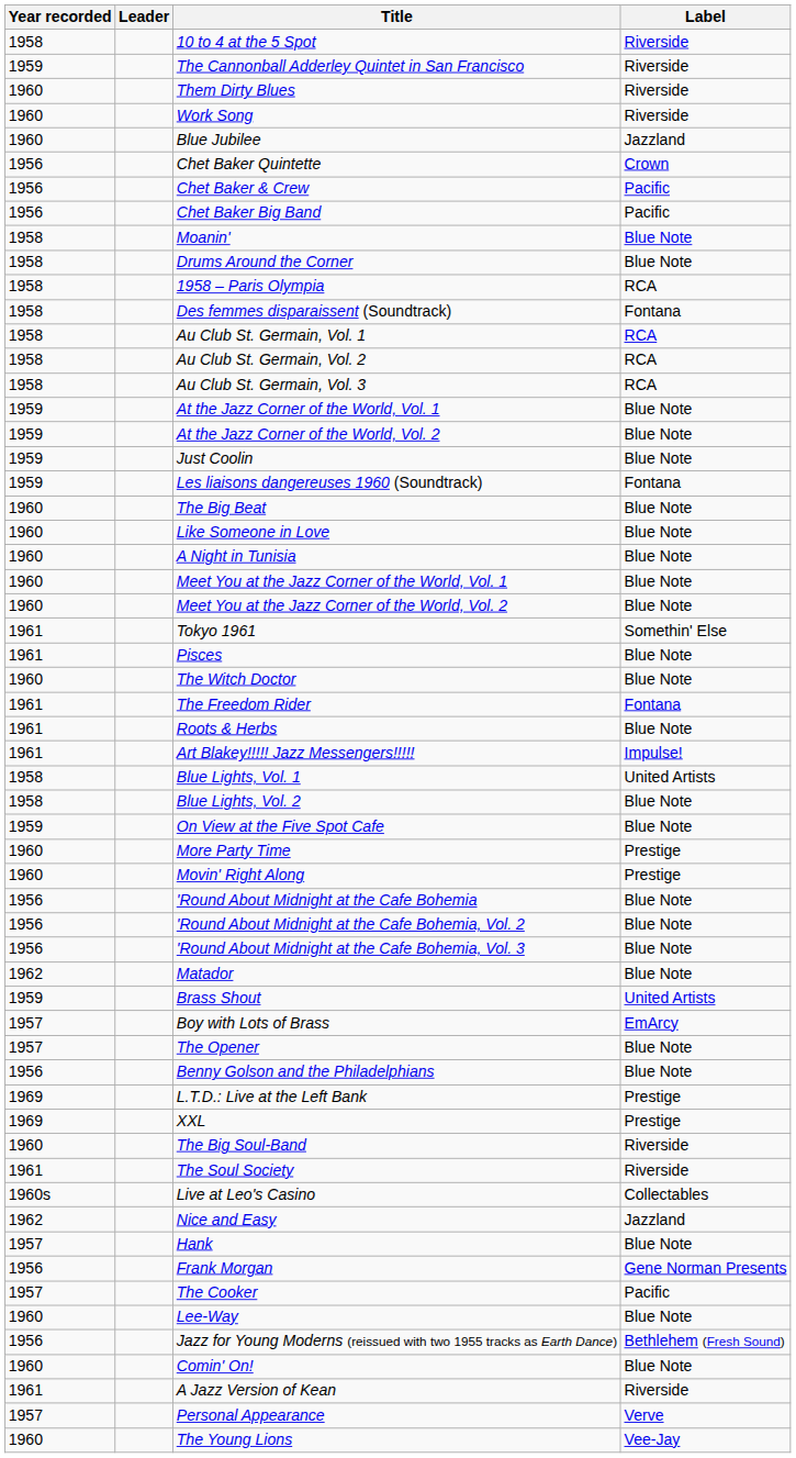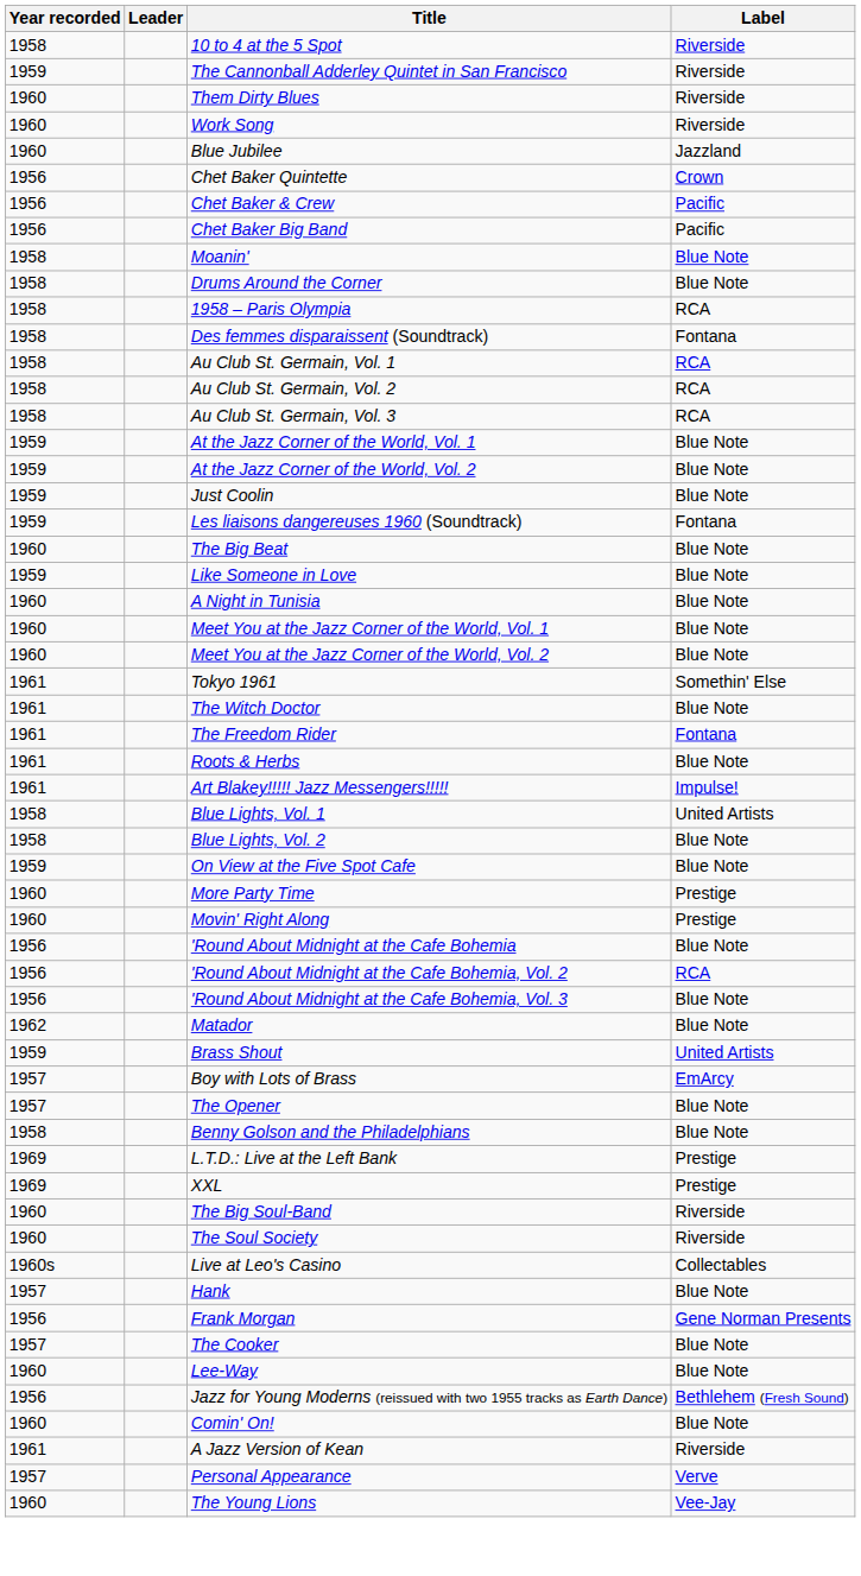Like Someone in Love | Year recorded: 1960 -> 1959
- row: 1961 | Pisces | Blue Note
The Witch Doctor | Year recorded: 1960 -> 1961
'Round About Midnight at the Cafe Bohemia, Vol. 2 | Label: Blue Note -> RCA
Benny Golson and the Philadelphians | Year recorded: 1956 -> 1958
The Soul Society | Year recorded: 1961 -> 1960
- row: 1962 | Nice and Easy | Jazzland
The Cooker | Label: Pacific -> Blue Note
